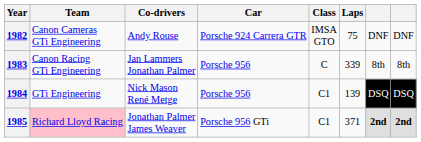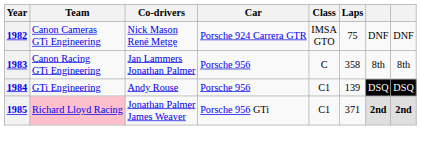1982 | Co-drivers: Andy Rouse -> Nick Mason René Metge
1983 | Laps: 339 -> 358
1984 | Co-drivers: Nick Mason René Metge -> Andy Rouse
